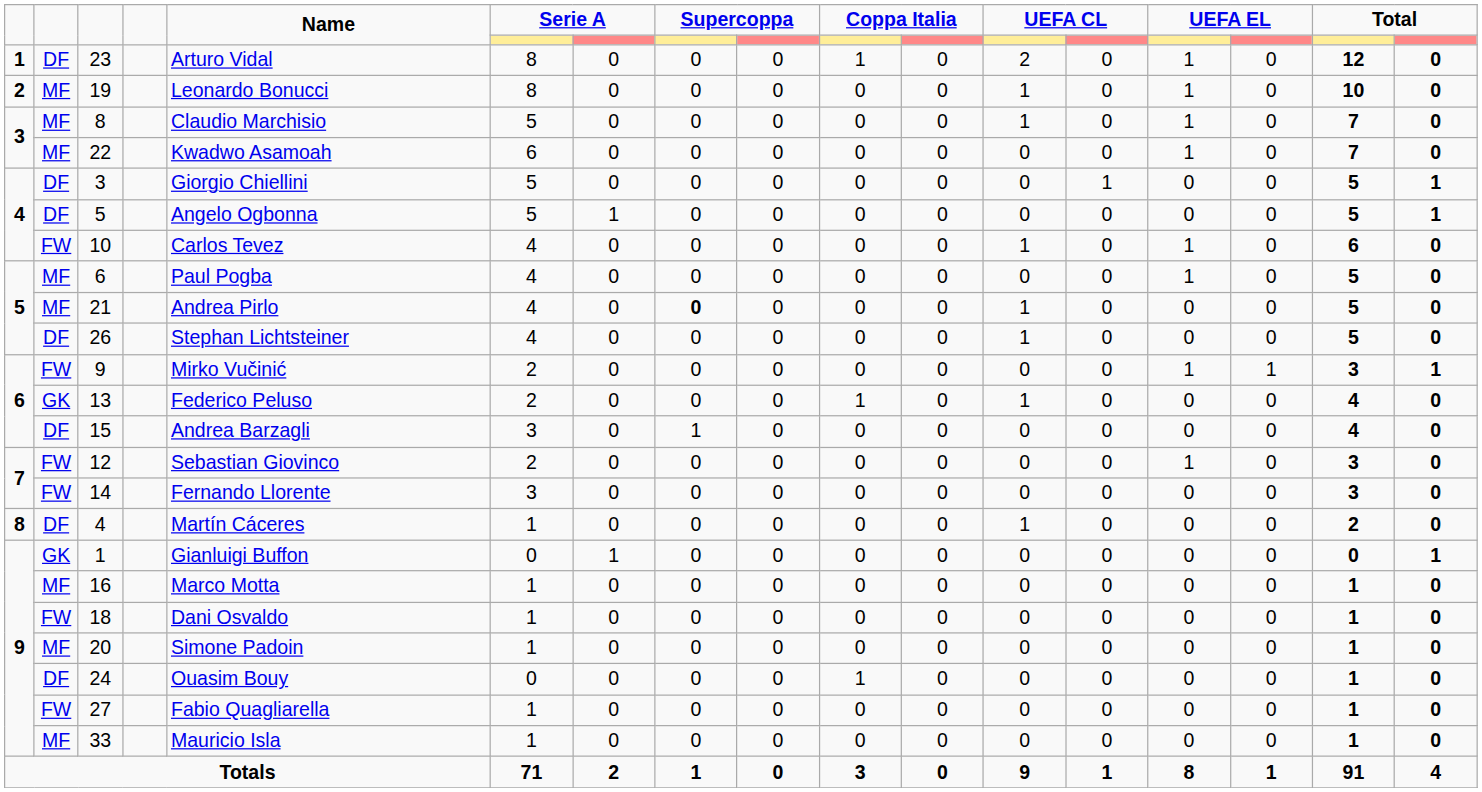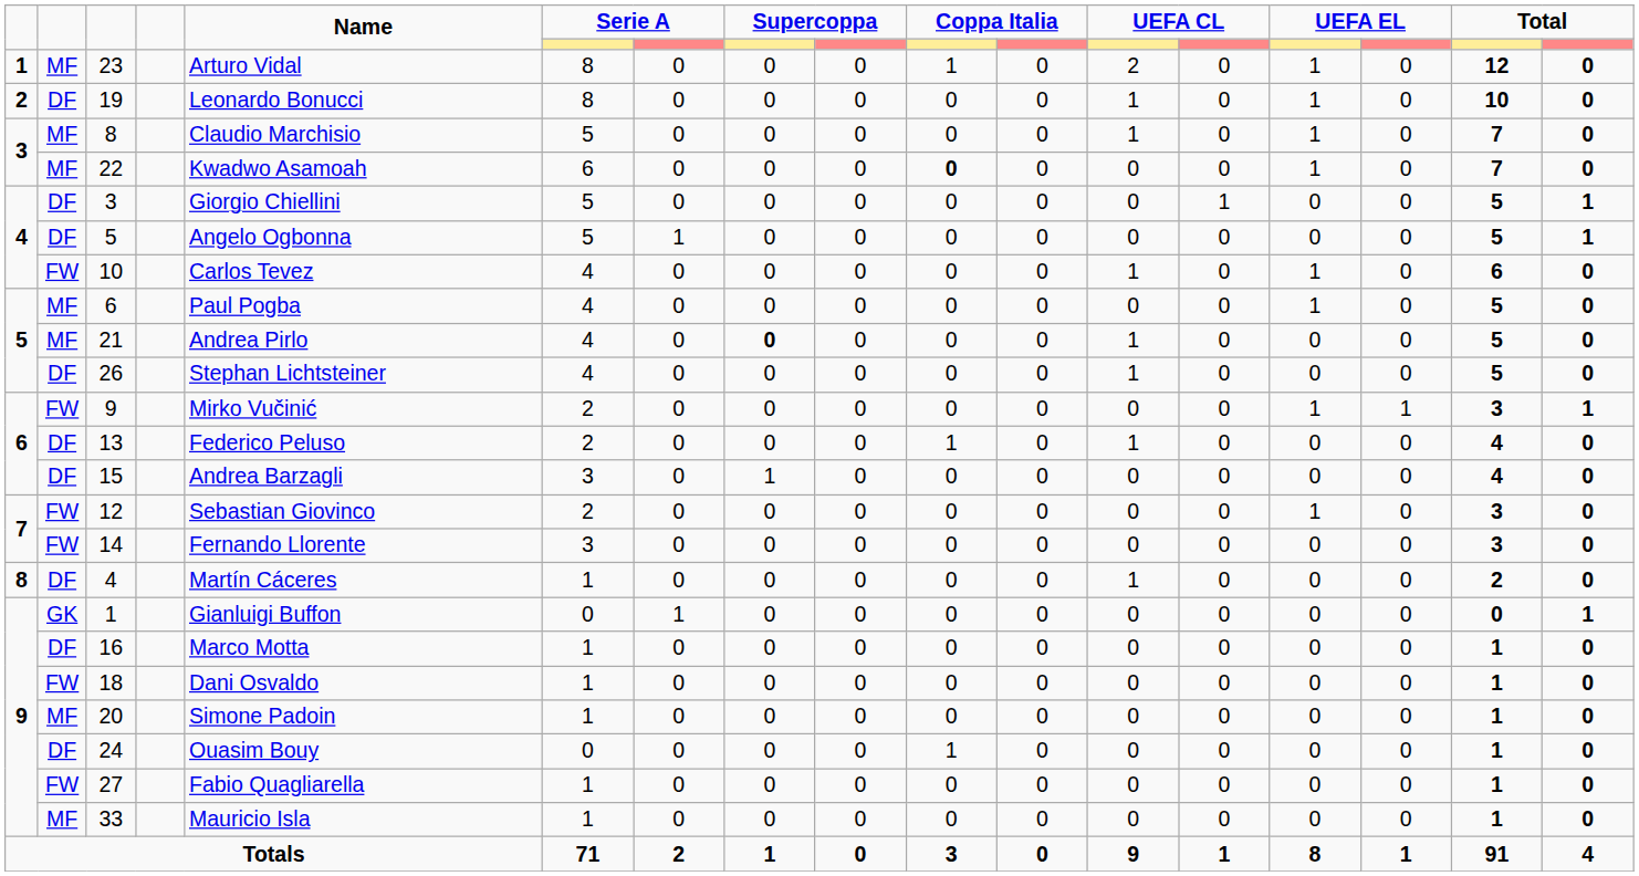23 | column 2: DF -> MF
19 | column 2: MF -> DF
22 | column 10: normal -> bold
13 | column 2: GK -> DF
16 | column 2: MF -> DF
